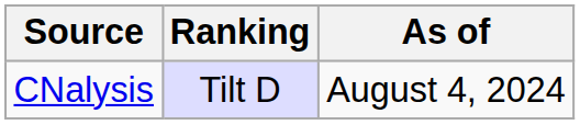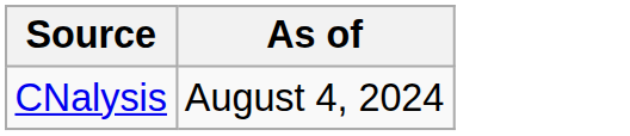- column: Ranking | Tilt D
